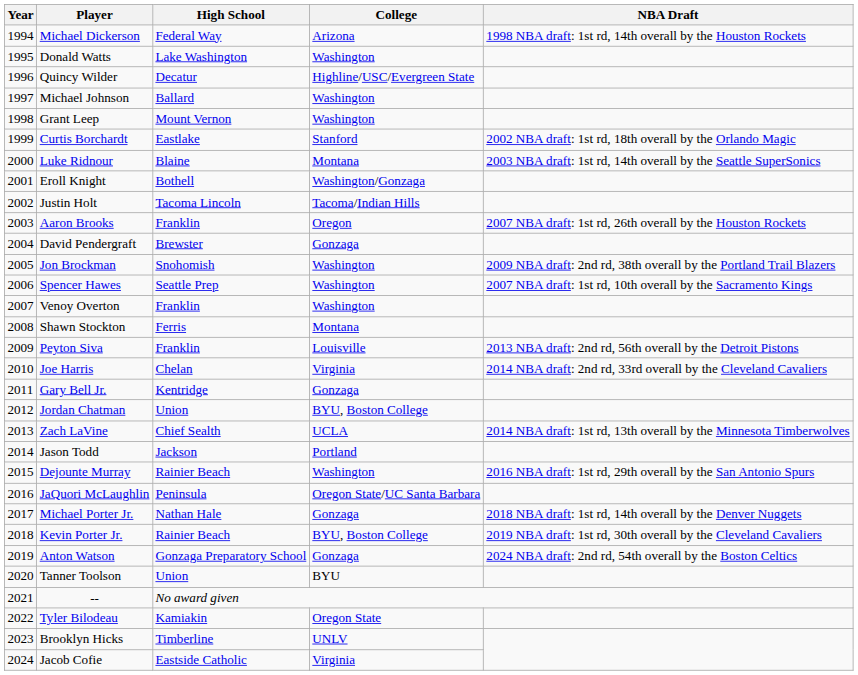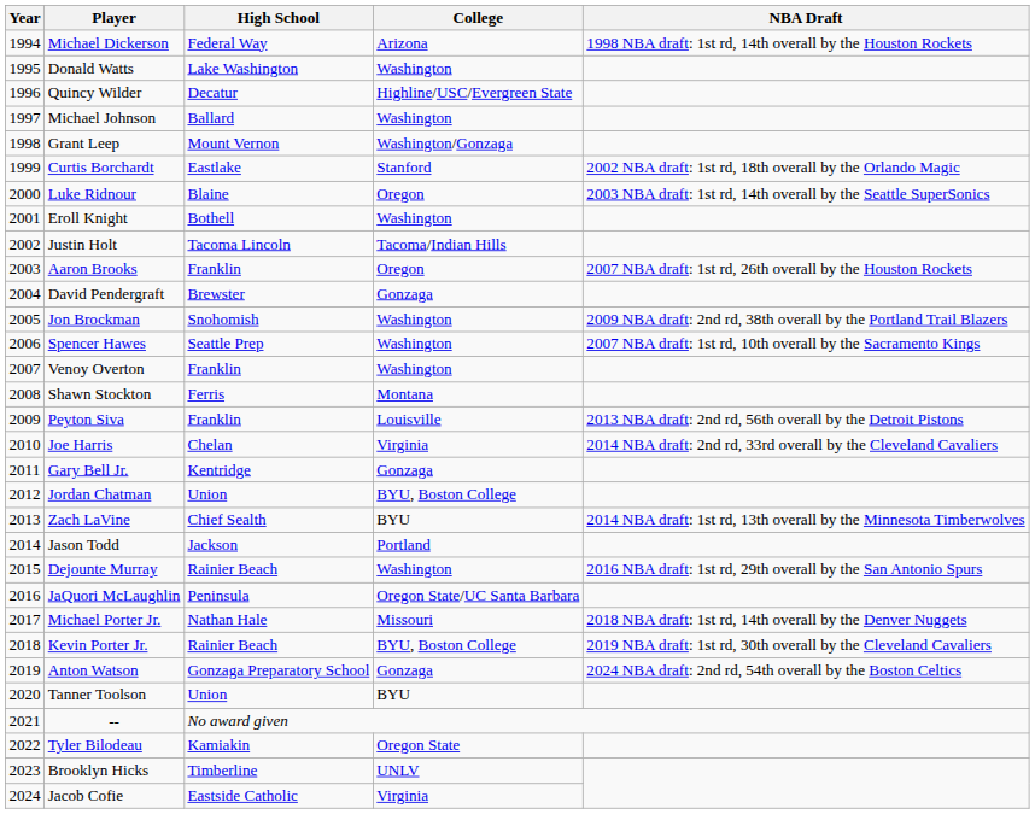Grant Leep | College: Washington -> Washington/Gonzaga
Luke Ridnour | College: Montana -> Oregon
Eroll Knight | College: Washington/Gonzaga -> Washington
Zach LaVine | College: UCLA -> BYU
Michael Porter Jr. | College: Gonzaga -> Missouri
